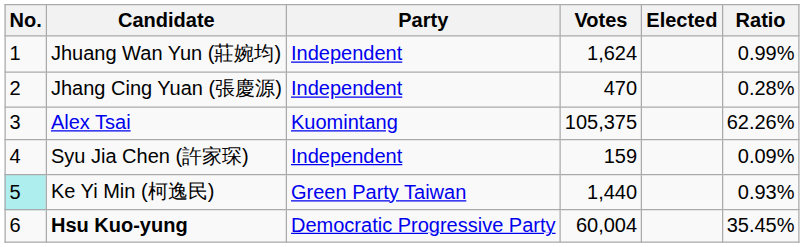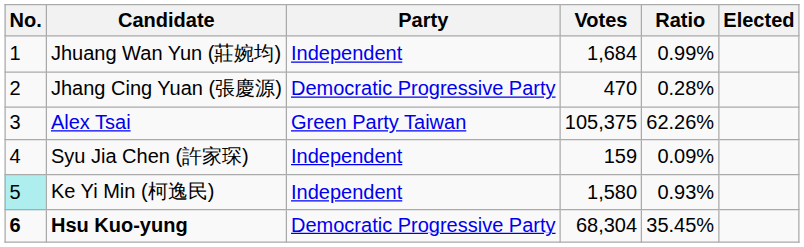columns swapped: Ratio <-> Elected
Jhuang Wan Yun (莊婉均) | Votes: 1,624 -> 1,684
Jhang Cing Yuan (張慶源) | Party: Independent -> Democratic Progressive Party
Alex Tsai | Party: Kuomintang -> Green Party Taiwan
Ke Yi Min (柯逸民) | Party: Green Party Taiwan -> Independent
Ke Yi Min (柯逸民) | Votes: 1,440 -> 1,580
Hsu Kuo-yung | No.: normal -> bold
Hsu Kuo-yung | Votes: 60,004 -> 68,304
